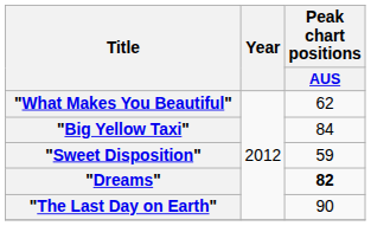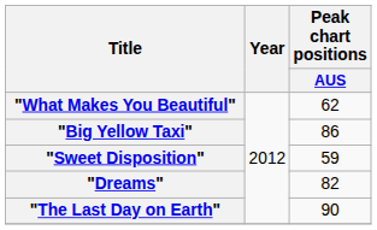"Big Yellow Taxi" | Peak chart positions / AUS: 84 -> 86
"Dreams" | Peak chart positions / AUS: bold -> normal
